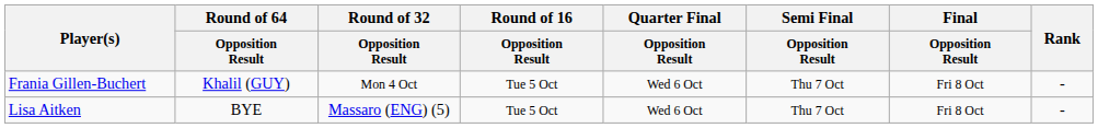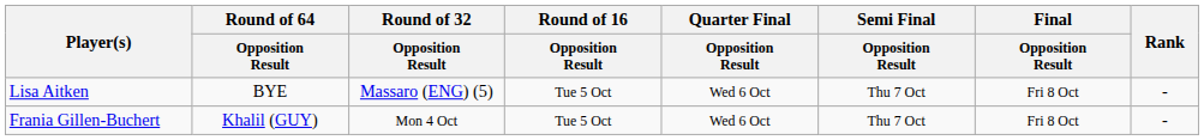rows swapped: Lisa Aitken <-> Frania Gillen-Buchert
